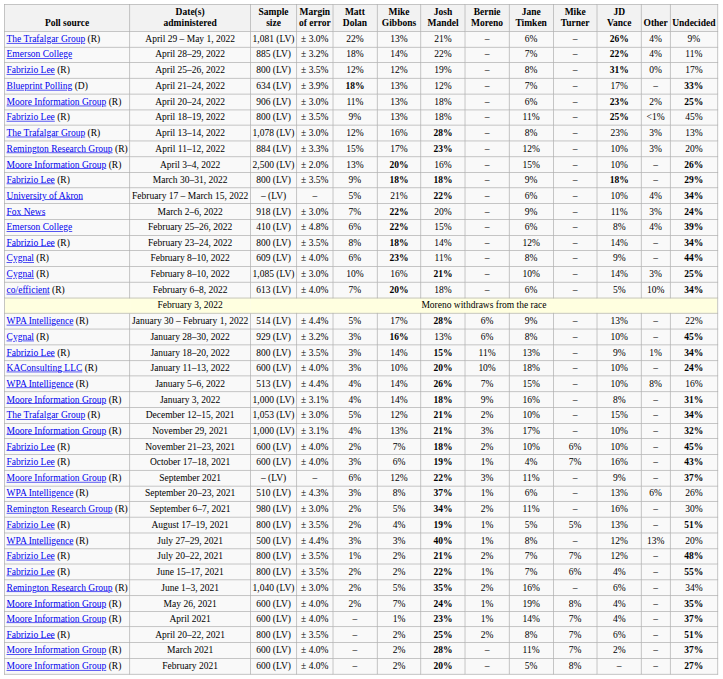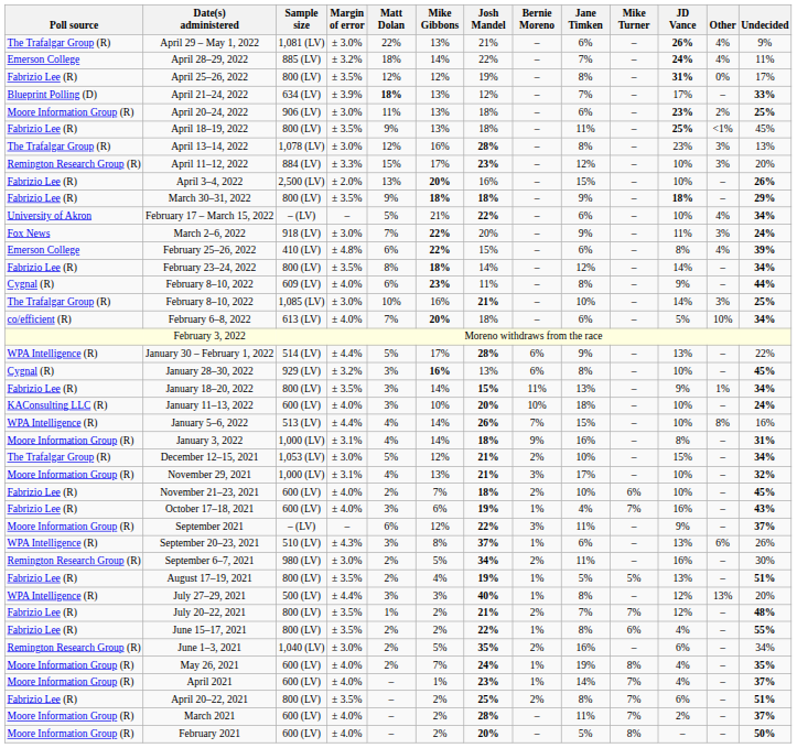April 28–29, 2022 | JD Vance: 22% -> 24%
April 3–4, 2022 | Poll source: Moore Information Group (R) -> Fabrizio Lee (R)
February 8–10, 2022 / 1,085 (LV) | Poll source: Cygnal (R) -> The Trafalgar Group (R)
June 15–17, 2021 | Jane Timken: 7% -> 8%
February 2021 | Undecided: 27% -> 50%
